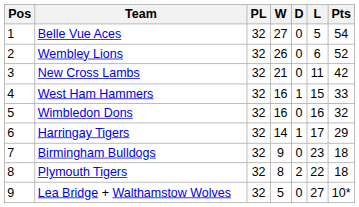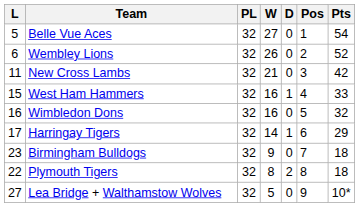columns swapped: Pos <-> L
